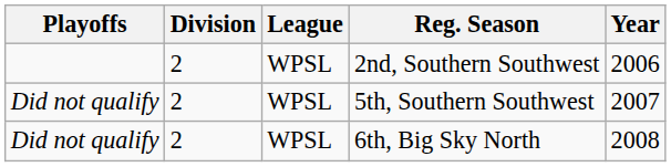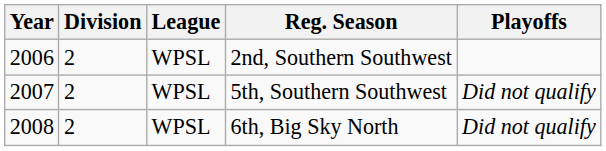columns swapped: Year <-> Playoffs
